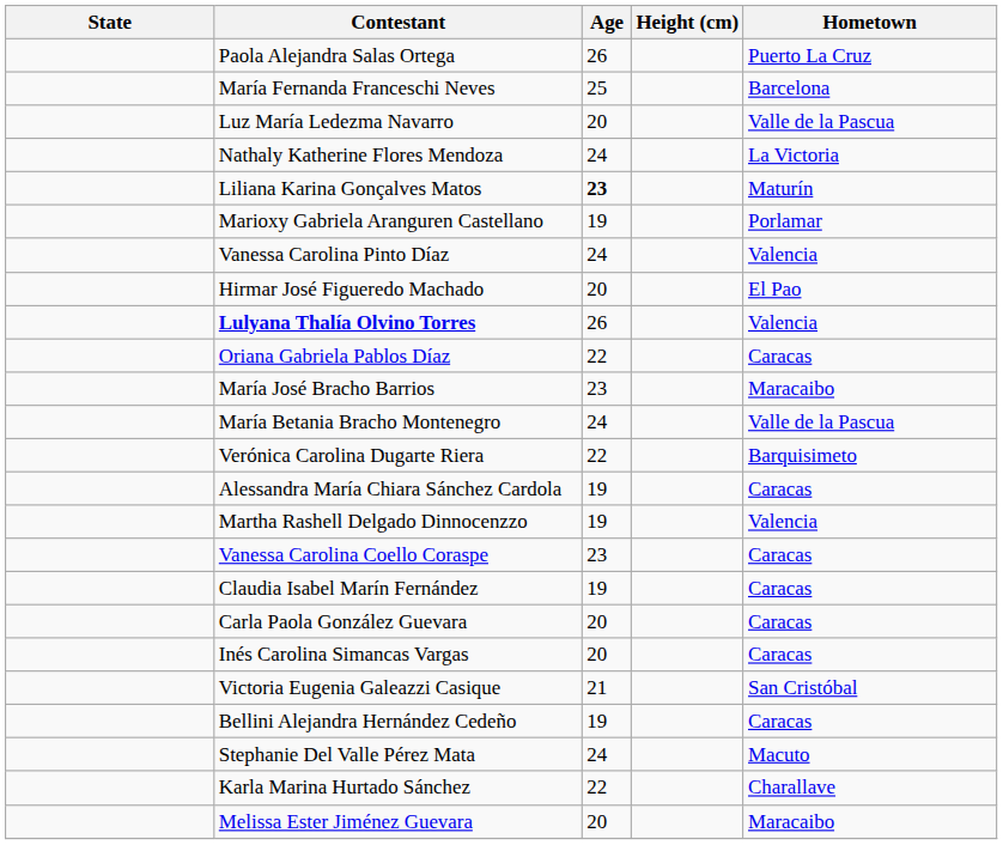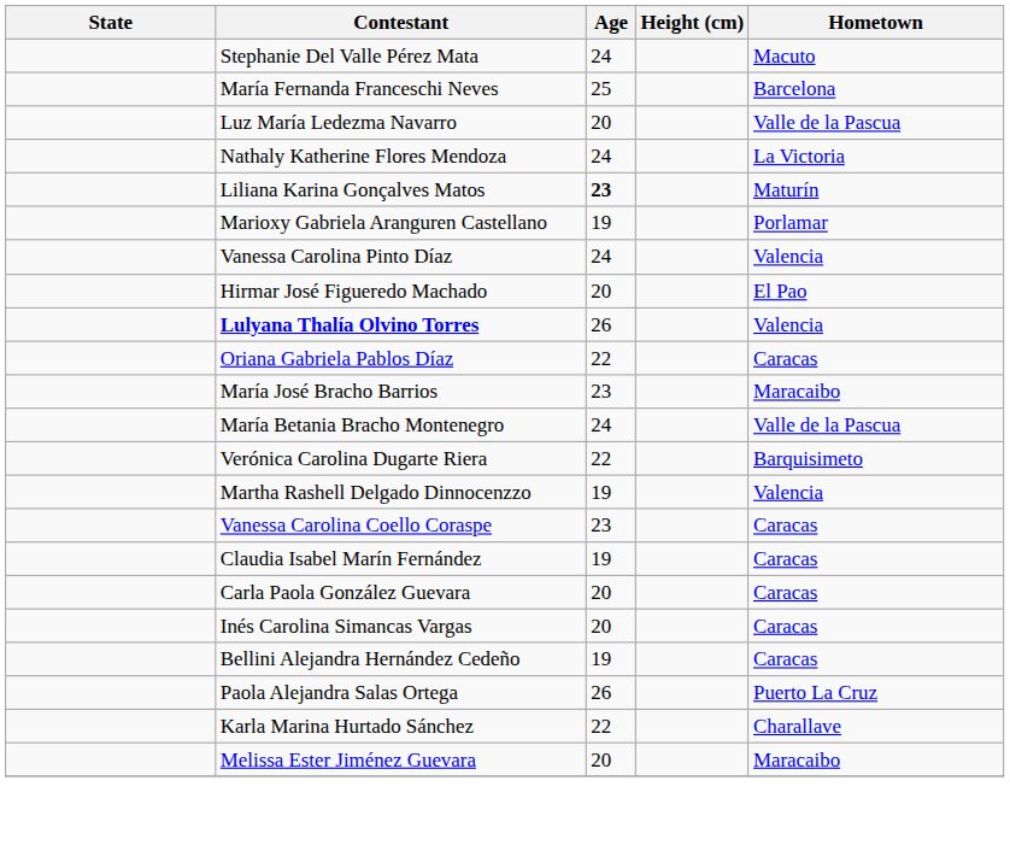rows swapped: Paola Alejandra Salas Ortega <-> Stephanie Del Valle Pérez Mata
- row: Alessandra María Chiara Sánchez Cardola | 19 | Caracas
- row: Victoria Eugenia Galeazzi Casique | 21 | San Cristóbal
